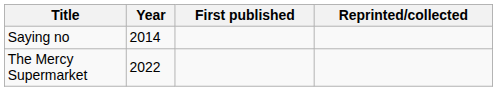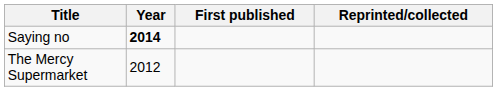Saying no | Year: normal -> bold
The Mercy Supermarket | Year: 2022 -> 2012
